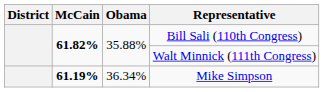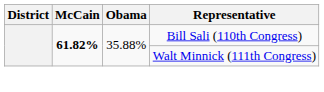- row: 61.19% | 36.34% | Mike Simpson
